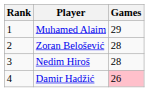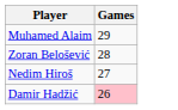- column: Rank | 1 | 2 | 3 | 4
Nedim Hiroš | Games: 28 -> 27
